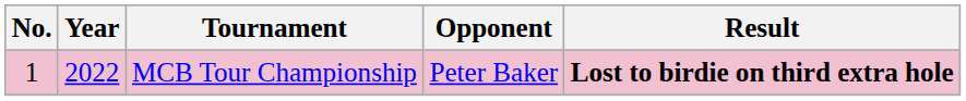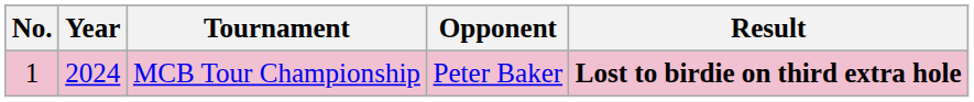MCB Tour Championship | Year: 2022 -> 2024
